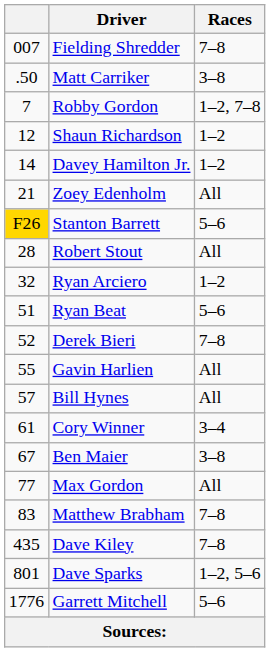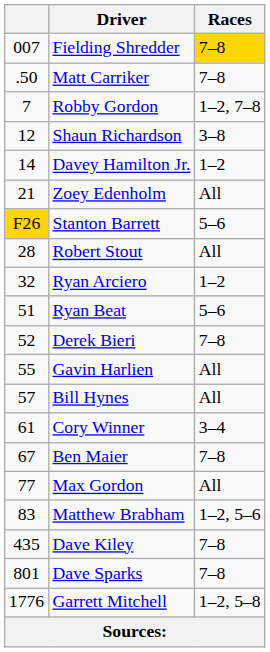Fielding Shredder | Races: no background -> gold background
Matt Carriker | Races: 3–8 -> 7–8
Shaun Richardson | Races: 1–2 -> 3–8
Ben Maier | Races: 3–8 -> 7–8
Matthew Brabham | Races: 7–8 -> 1–2, 5–6
Dave Sparks | Races: 1–2, 5–6 -> 7–8
Garrett Mitchell | Races: 5–6 -> 1–2, 5–8
